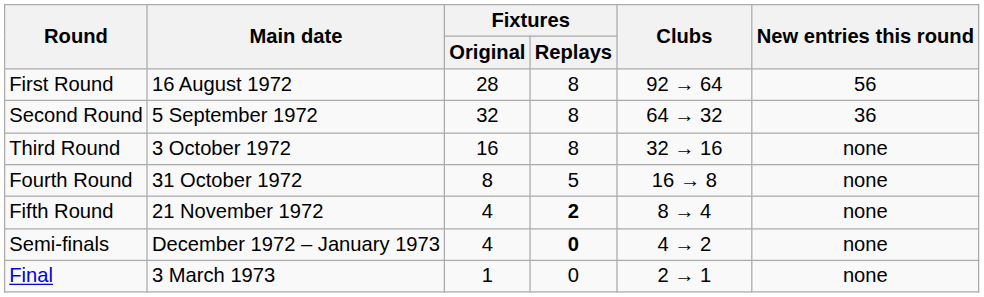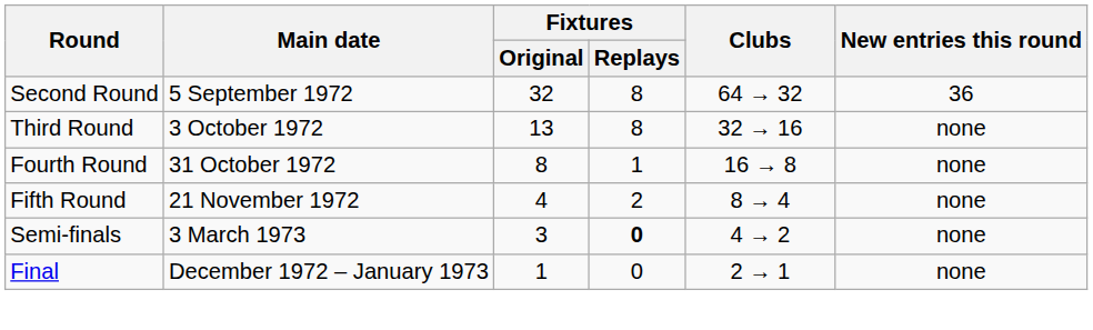- row: First Round | 16 August 1972 | 28 | 8 | 92 → 64 | 56
Third Round | Fixtures / Original: 16 -> 13
Fourth Round | Fixtures / Replays: 5 -> 1
Fifth Round | Fixtures / Replays: bold -> normal
Semi-finals | Main date: December 1972 – January 1973 -> 3 March 1973
Semi-finals | Fixtures / Original: 4 -> 3
Final | Main date: 3 March 1973 -> December 1972 – January 1973
